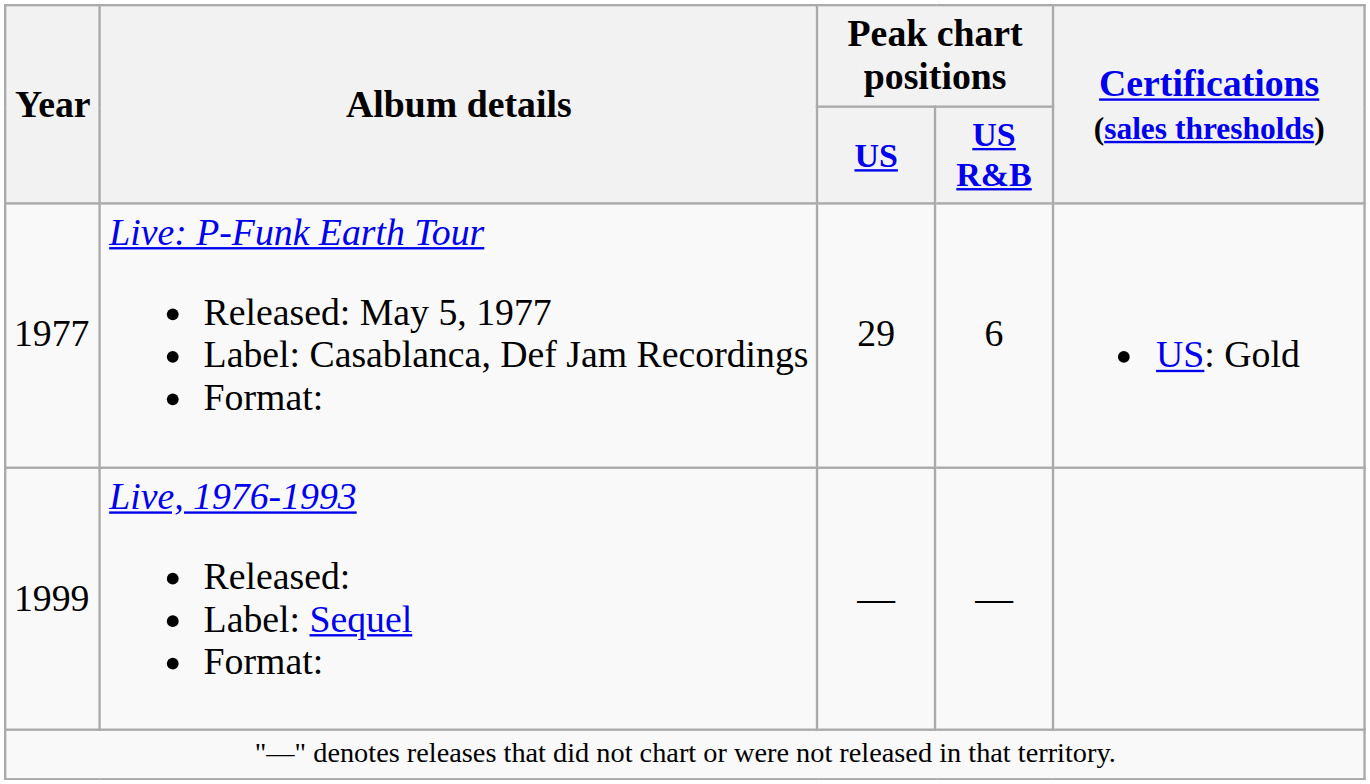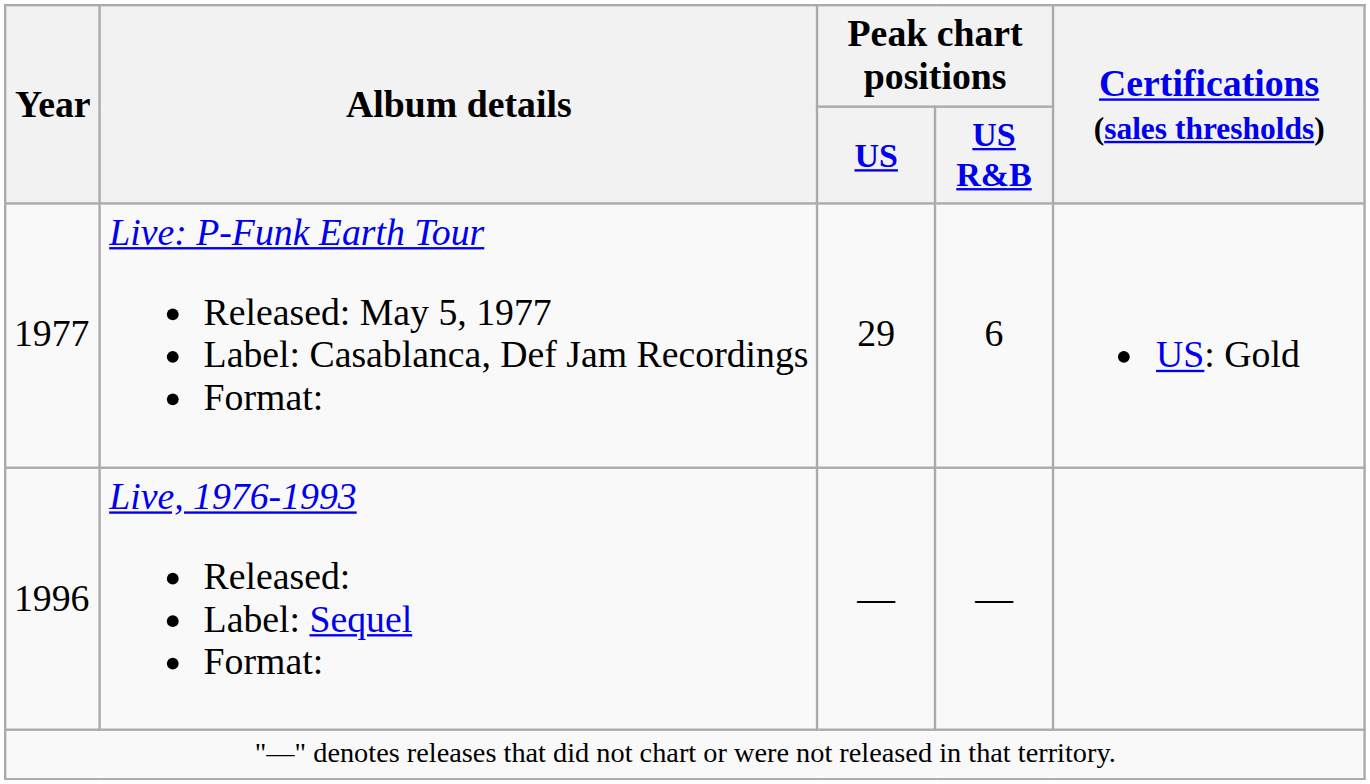Live, 1976-1993 Released: Label: Sequel Format: | Year: 1999 -> 1996
